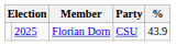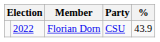Florian Dorn | column 2: 2025 -> 2022
